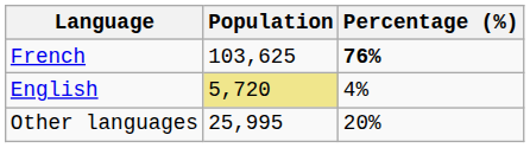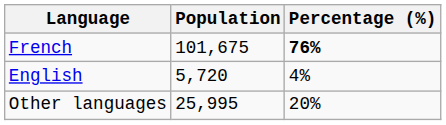French | Population: 103,625 -> 101,675
English | Population: khaki background -> no background
